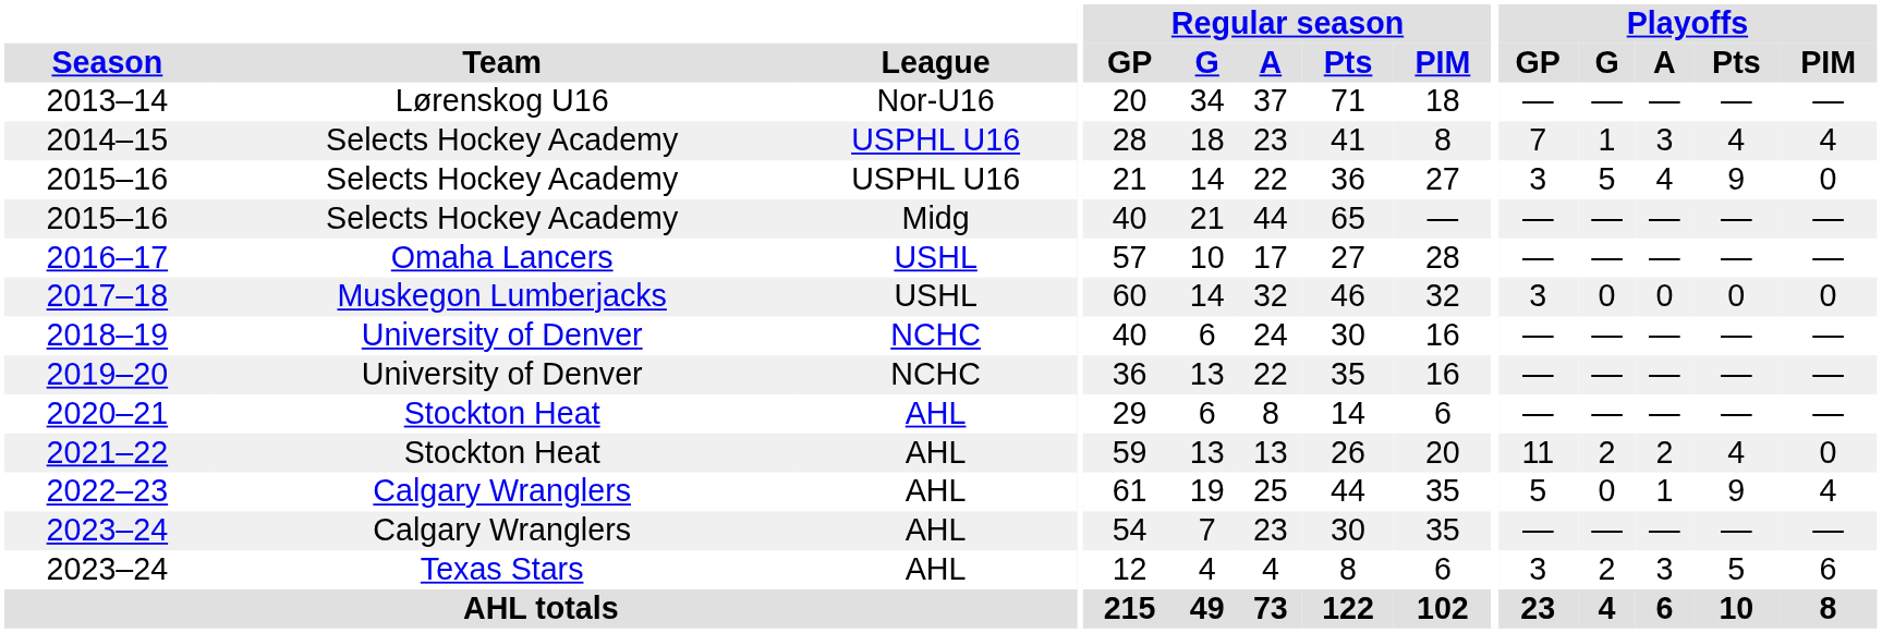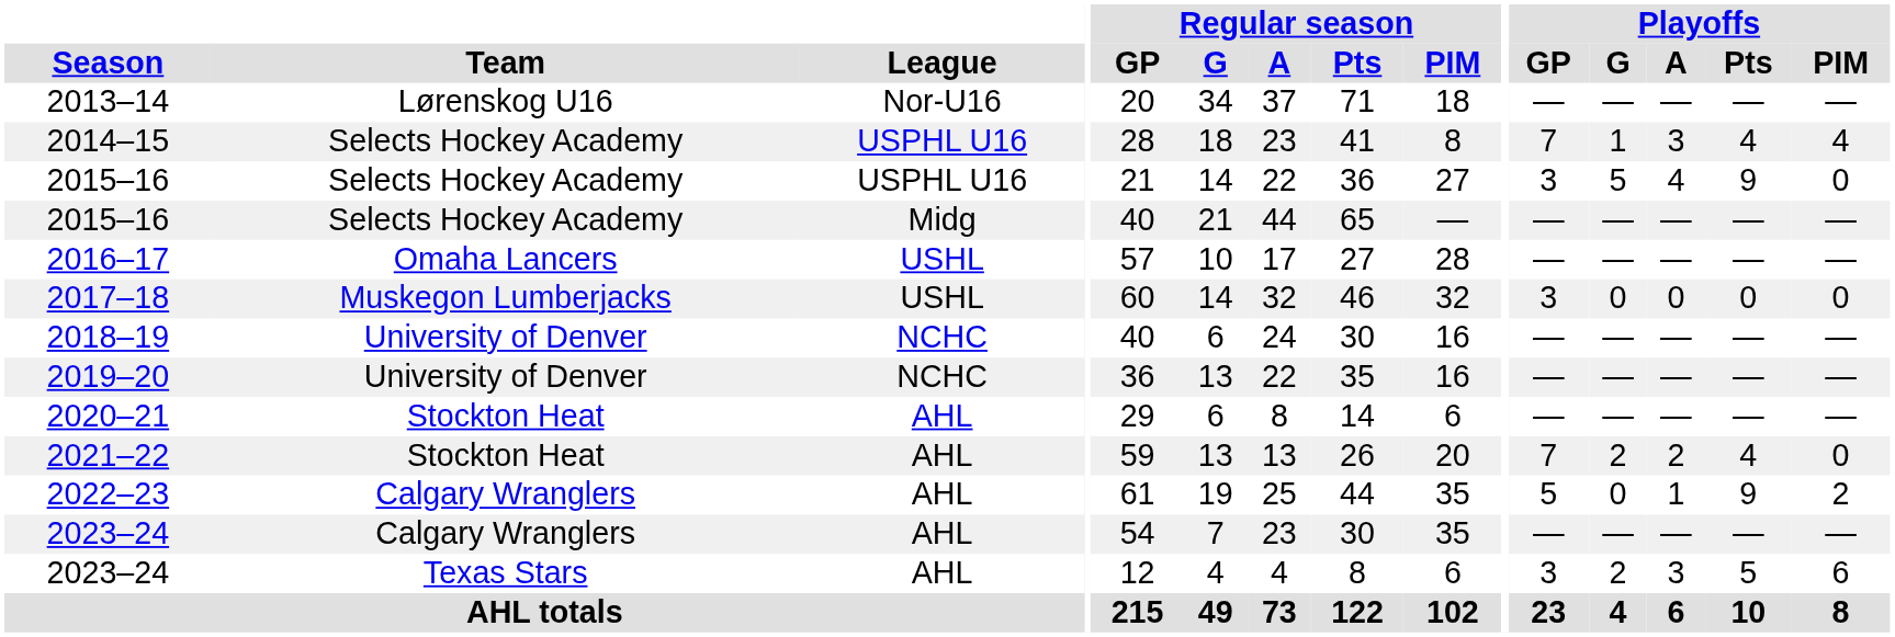2021–22 | Playoffs / GP: 11 -> 7
2022–23 | Playoffs / PIM: 4 -> 2
